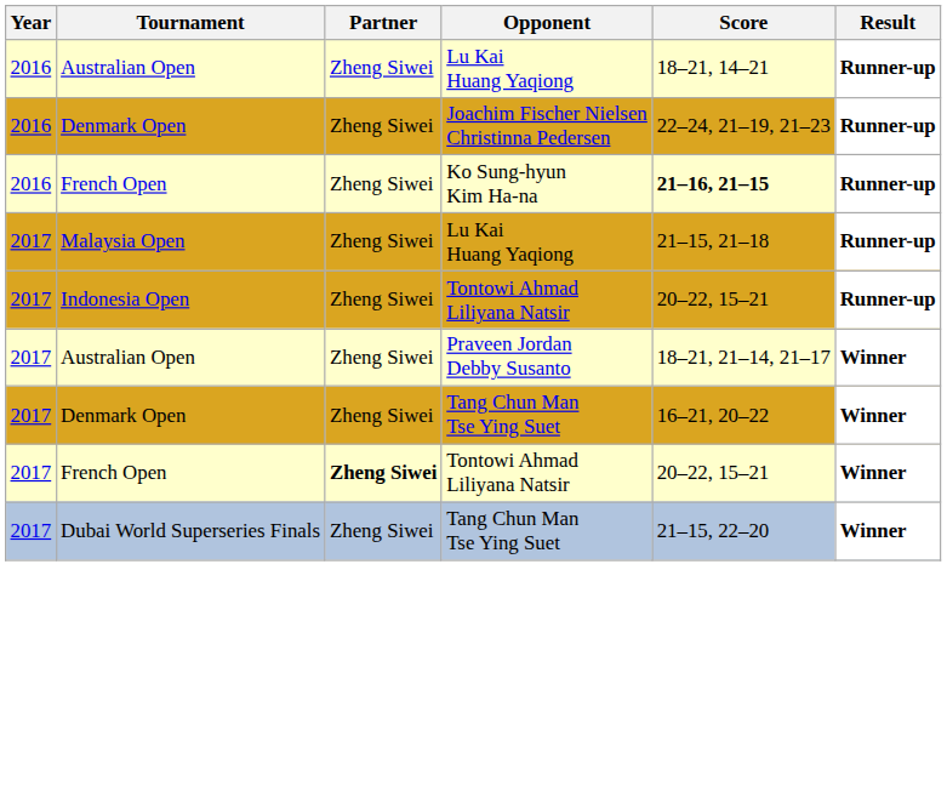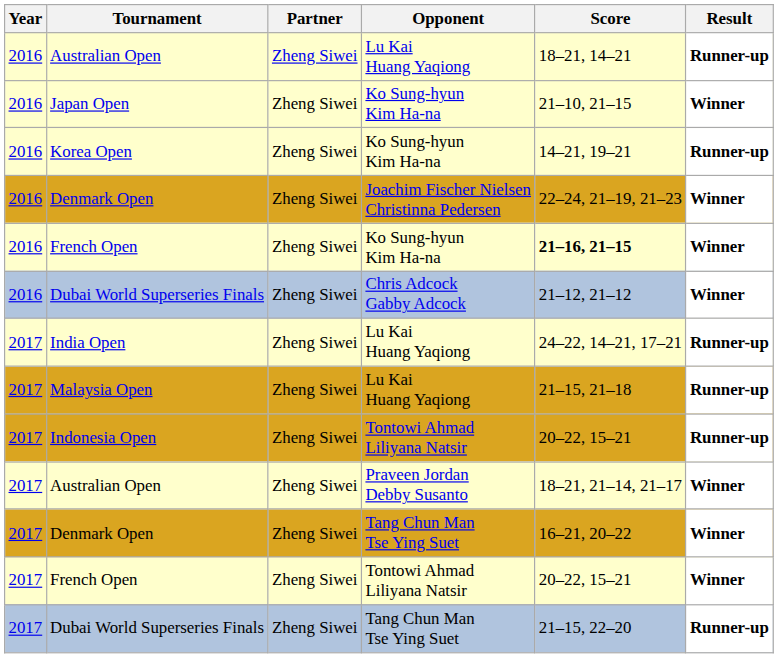+ row: 2016 | Japan Open | Zheng Siwei | Ko Sung-hyun Kim Ha-na | 21–10, 21–15 | Winner
+ row: 2016 | Korea Open | Zheng Siwei | Ko Sung-hyun Kim Ha-na | 14–21, 19–21 | Runner-up
Denmark Open / Joachim Fischer Nielsen Christinna Pedersen | Result: Runner-up -> Winner
French Open / Ko Sung-hyun Kim Ha-na | Result: Runner-up -> Winner
+ row: 2016 | Dubai World Superseries Finals | Zheng Siwei | Chris Adcock Gabby Adcock | 21–12, 21–12 | Winner
+ row: 2017 | India Open | Zheng Siwei | Lu Kai Huang Yaqiong | 24–22, 14–21, 17–21 | Runner-up
French Open / Tontowi Ahmad Liliyana Natsir | Partner: bold -> normal
Dubai World Superseries Finals / Tang Chun Man Tse Ying Suet | Result: Winner -> Runner-up
